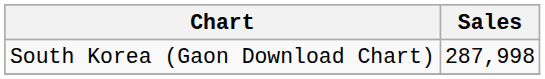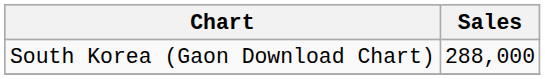South Korea (Gaon Download Chart) | Sales: 287,998 -> 288,000
